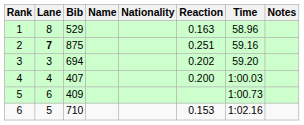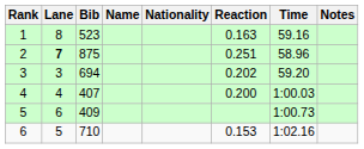1 | Bib: 529 -> 523
1 | Time: 58.96 -> 59.16
2 | Time: 59.16 -> 58.96
